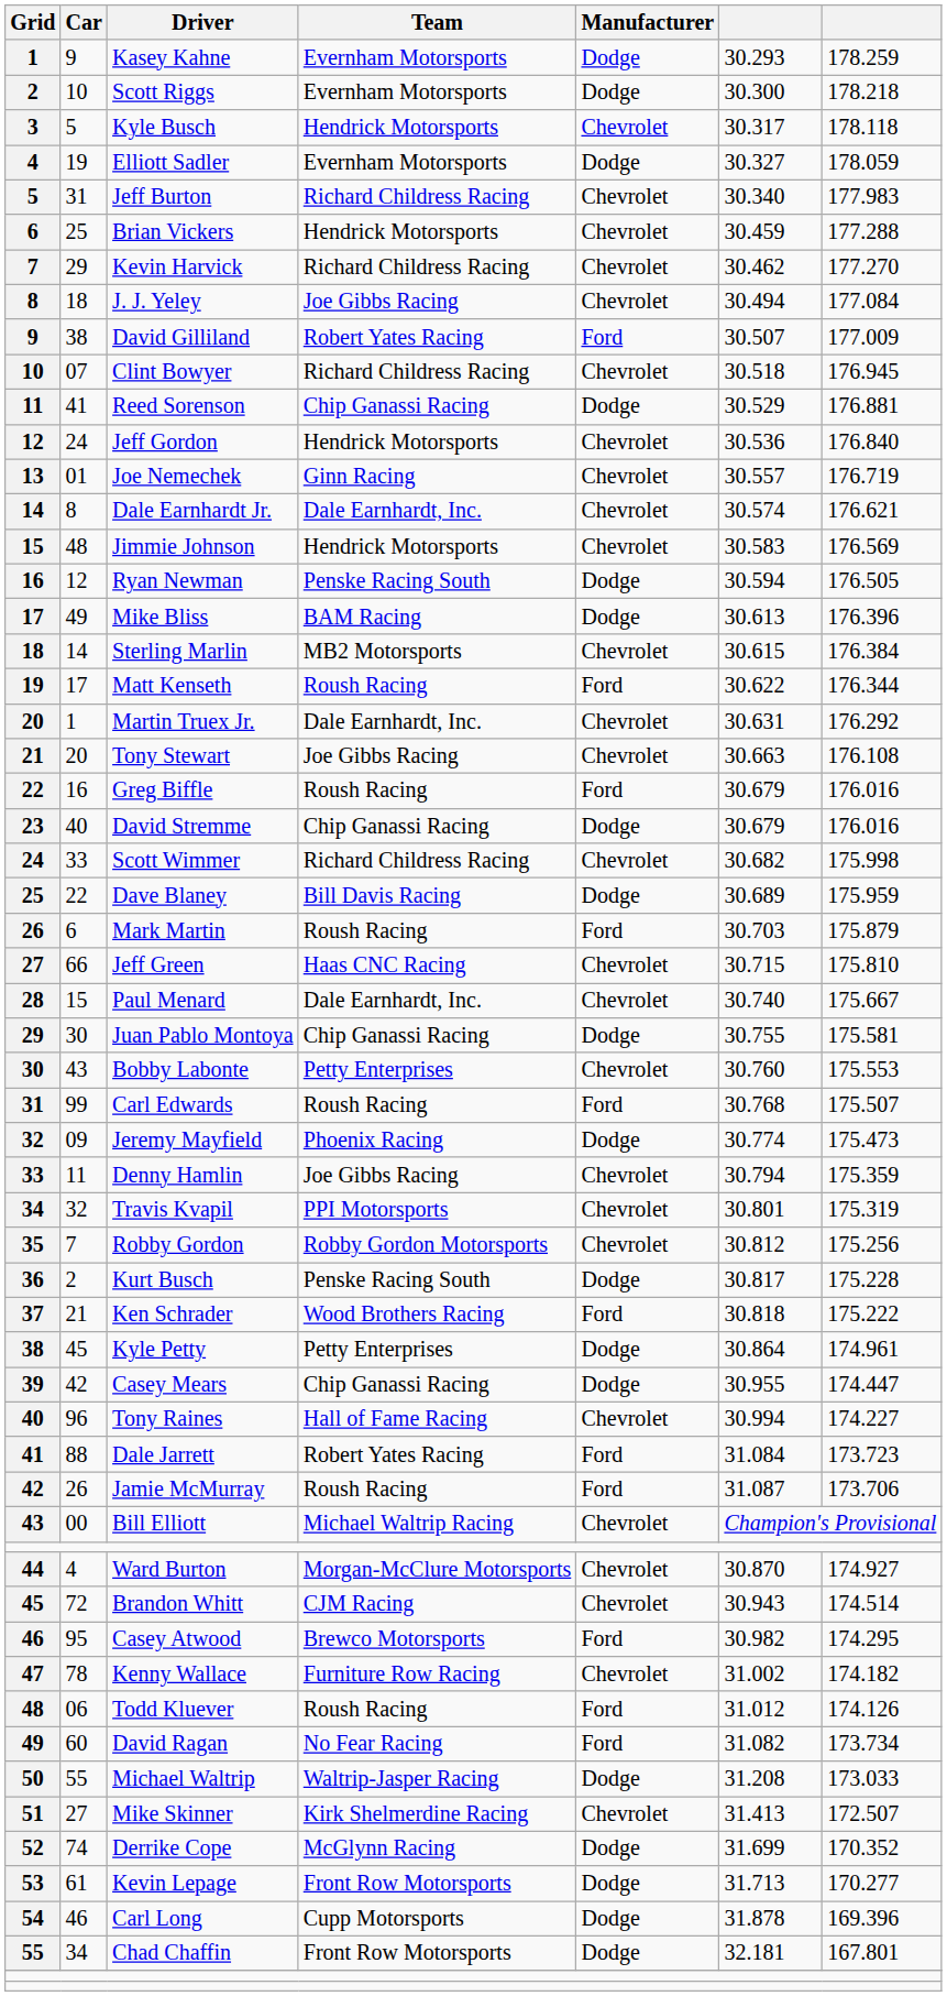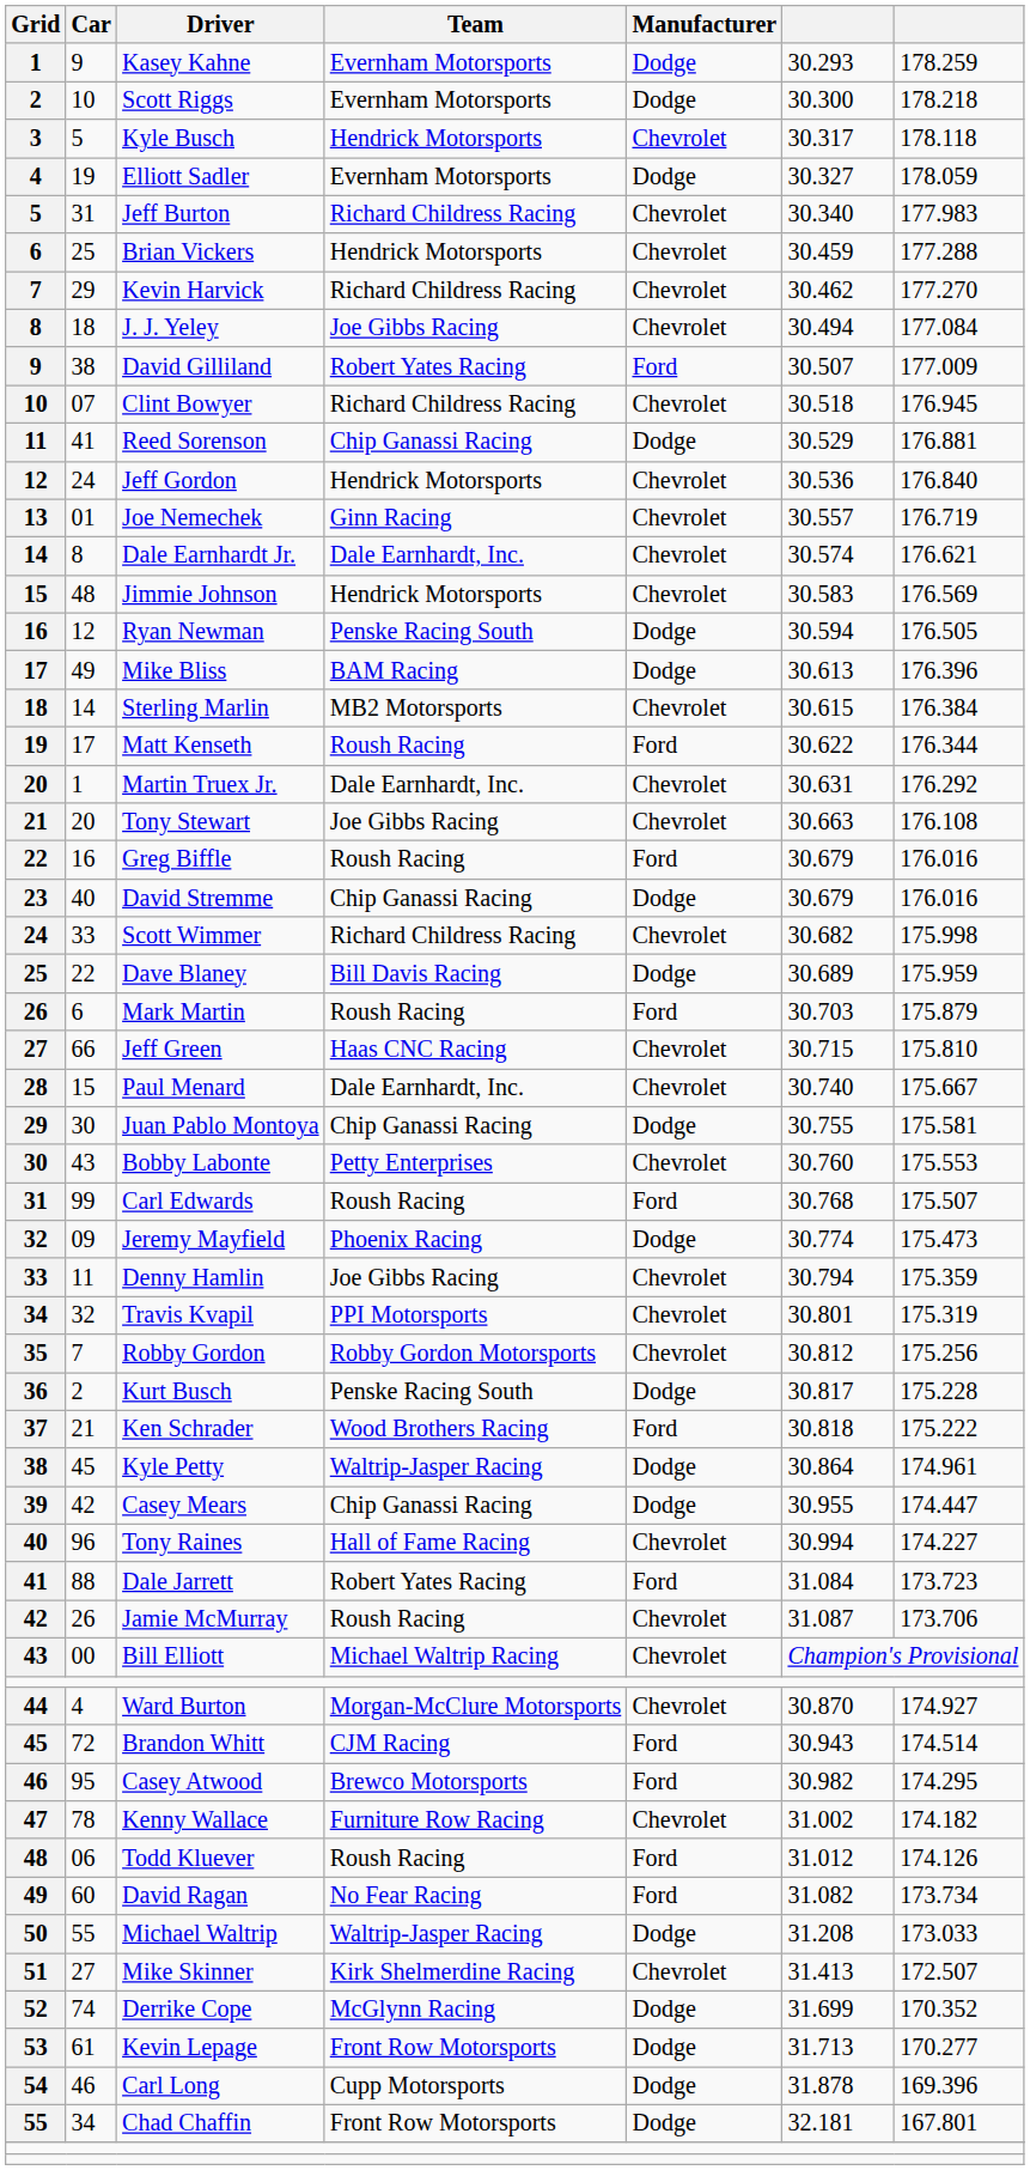Kyle Petty | Team: Petty Enterprises -> Waltrip-Jasper Racing
Jamie McMurray | Manufacturer: Ford -> Chevrolet
Brandon Whitt | Manufacturer: Chevrolet -> Ford
